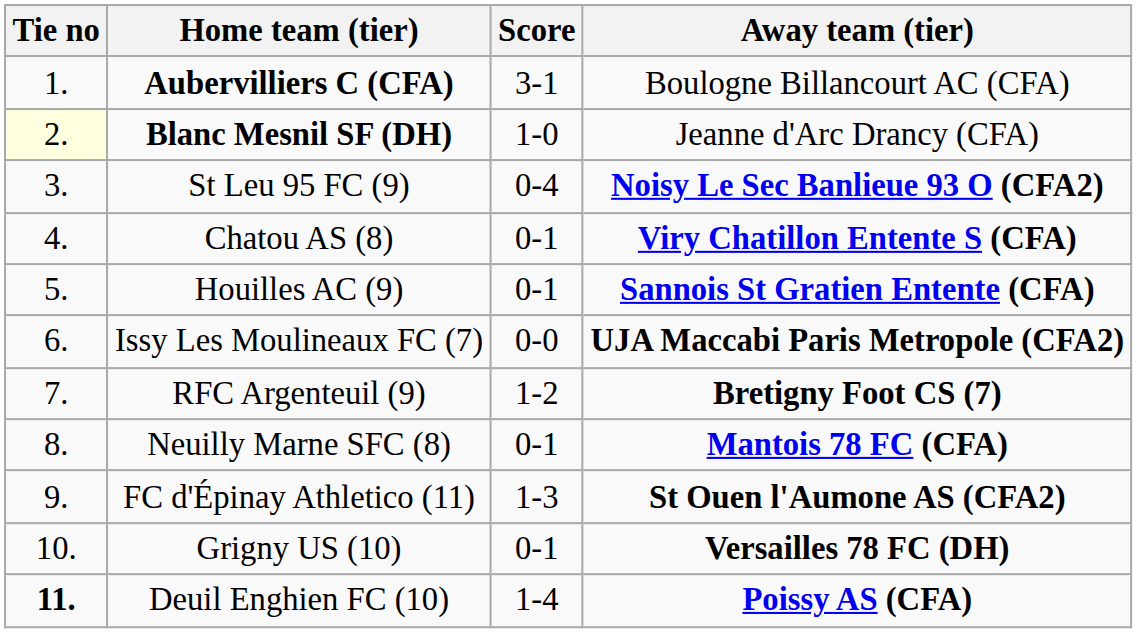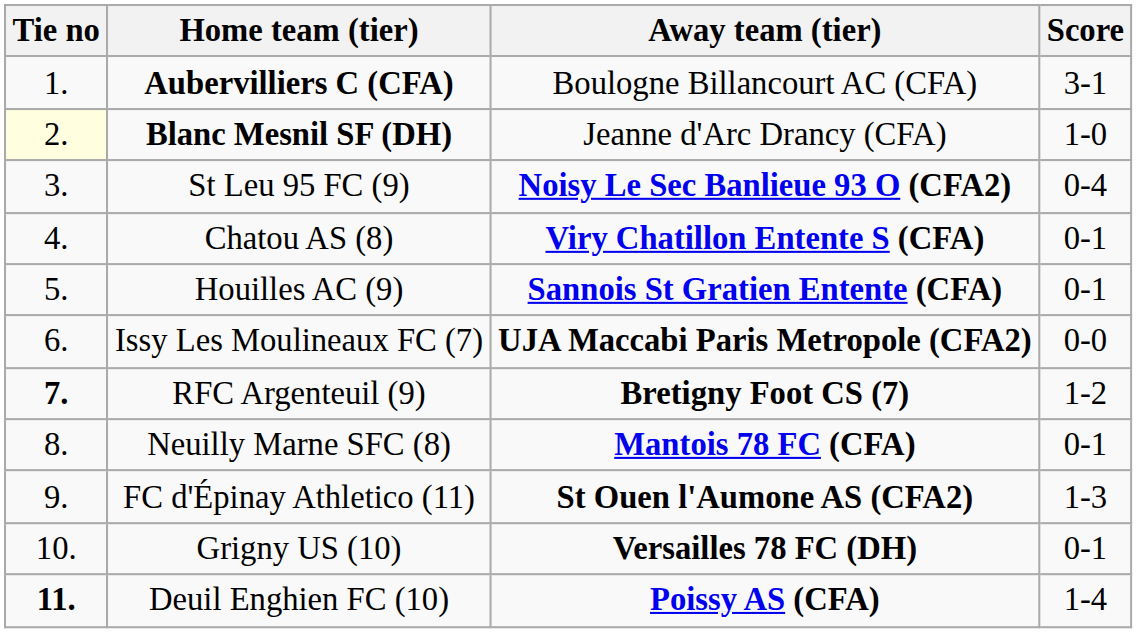columns swapped: Score <-> Away team (tier)
RFC Argenteuil (9) | Tie no: normal -> bold
